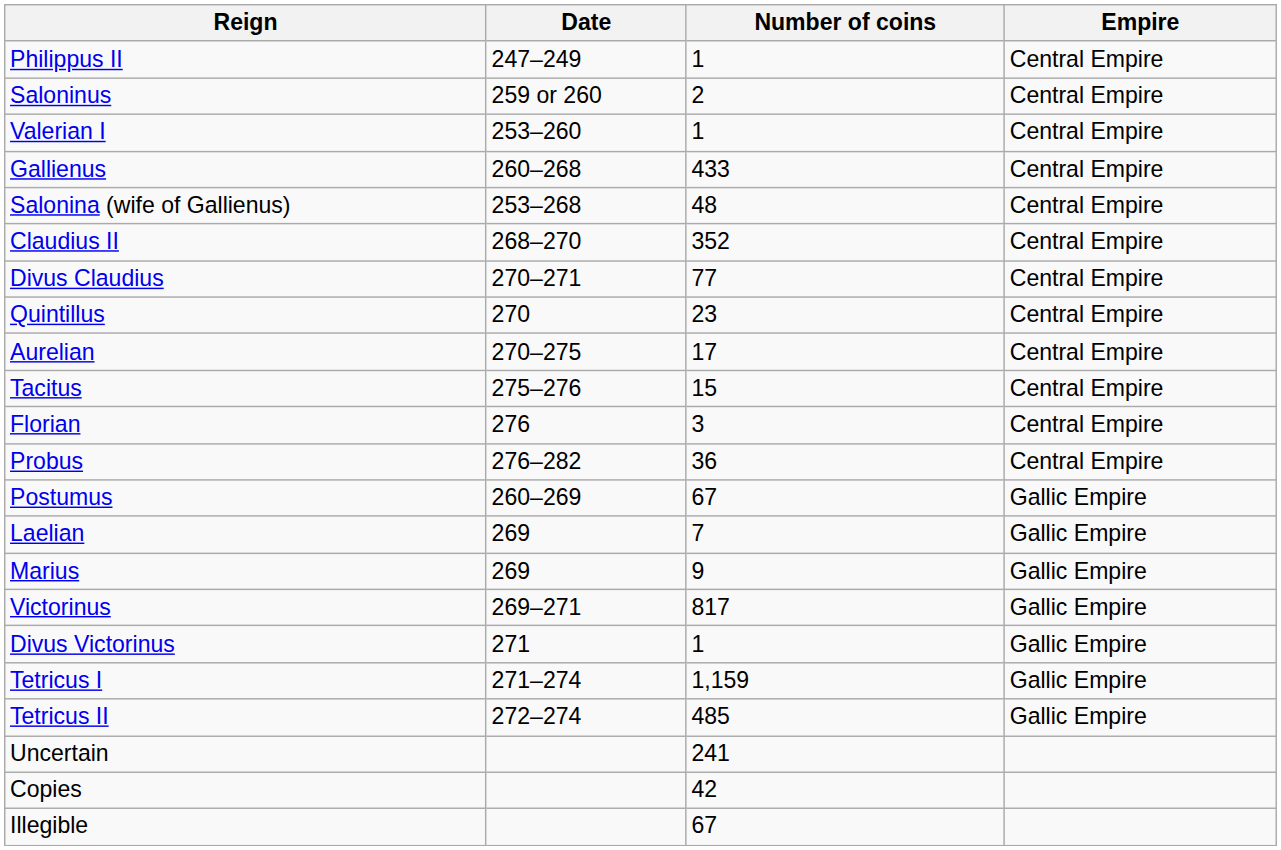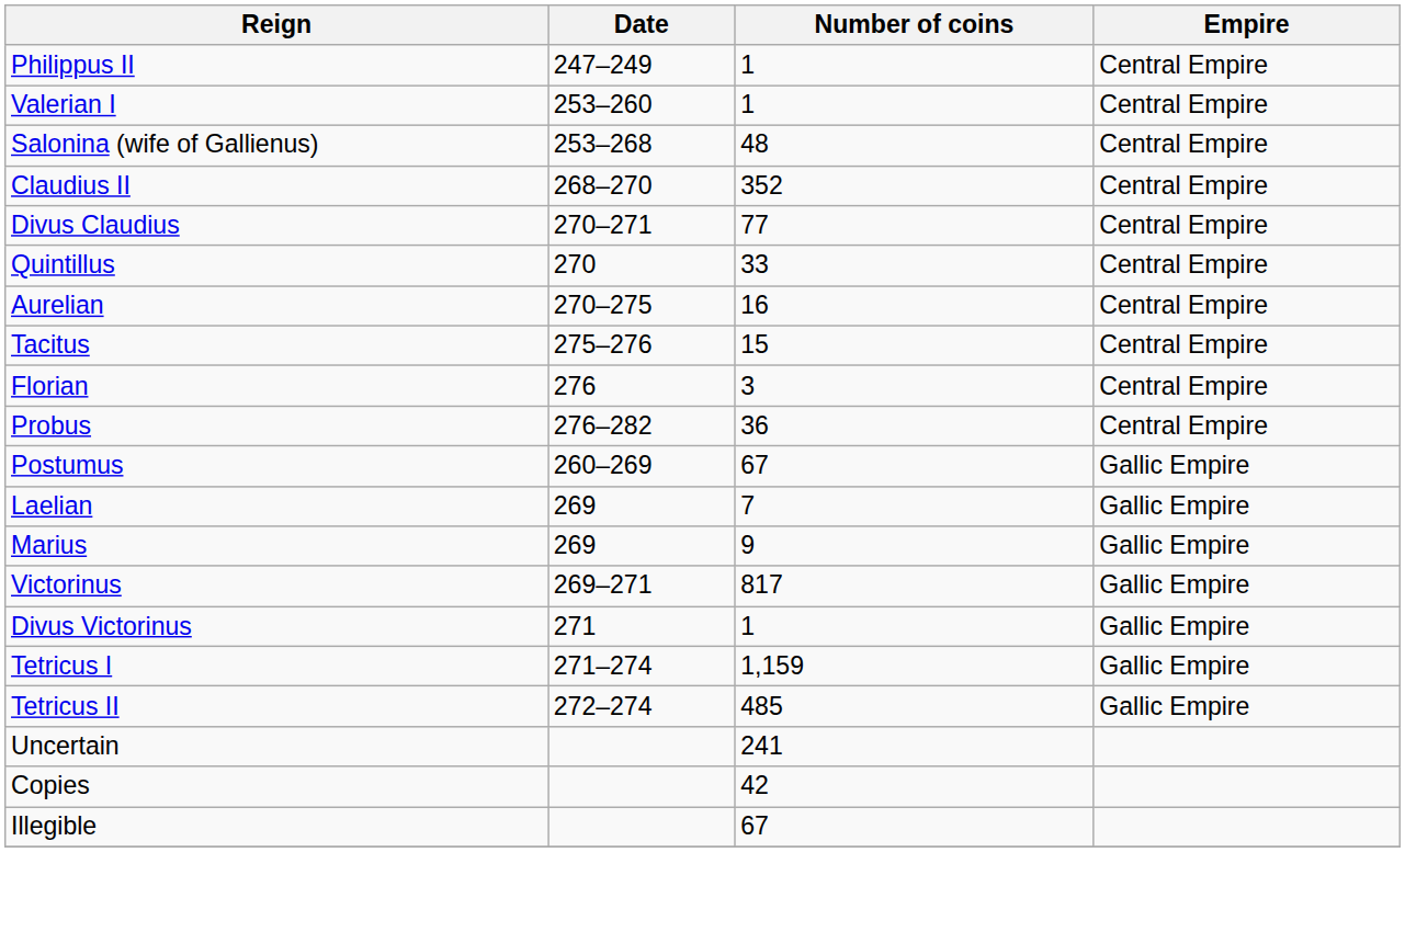- row: Saloninus | 259 or 260 | 2 | Central Empire
- row: Gallienus | 260–268 | 433 | Central Empire
Quintillus | Number of coins: 23 -> 33
Aurelian | Number of coins: 17 -> 16
